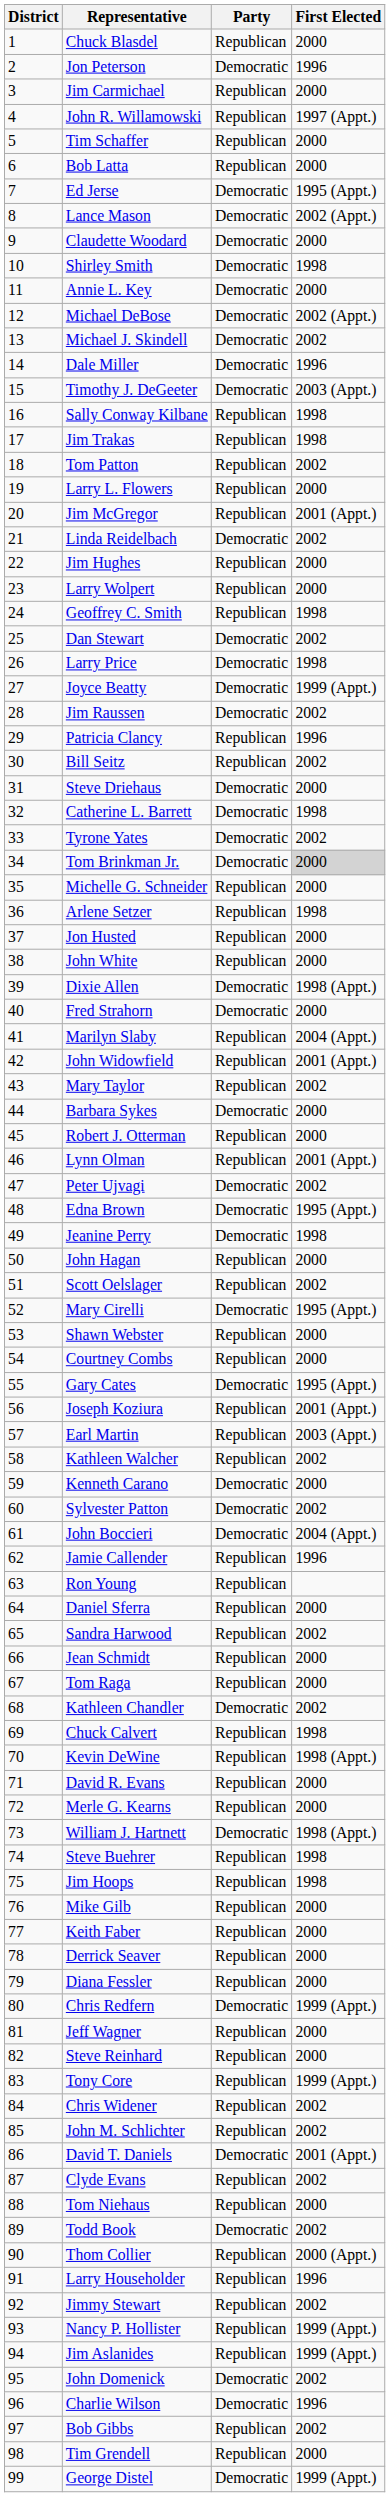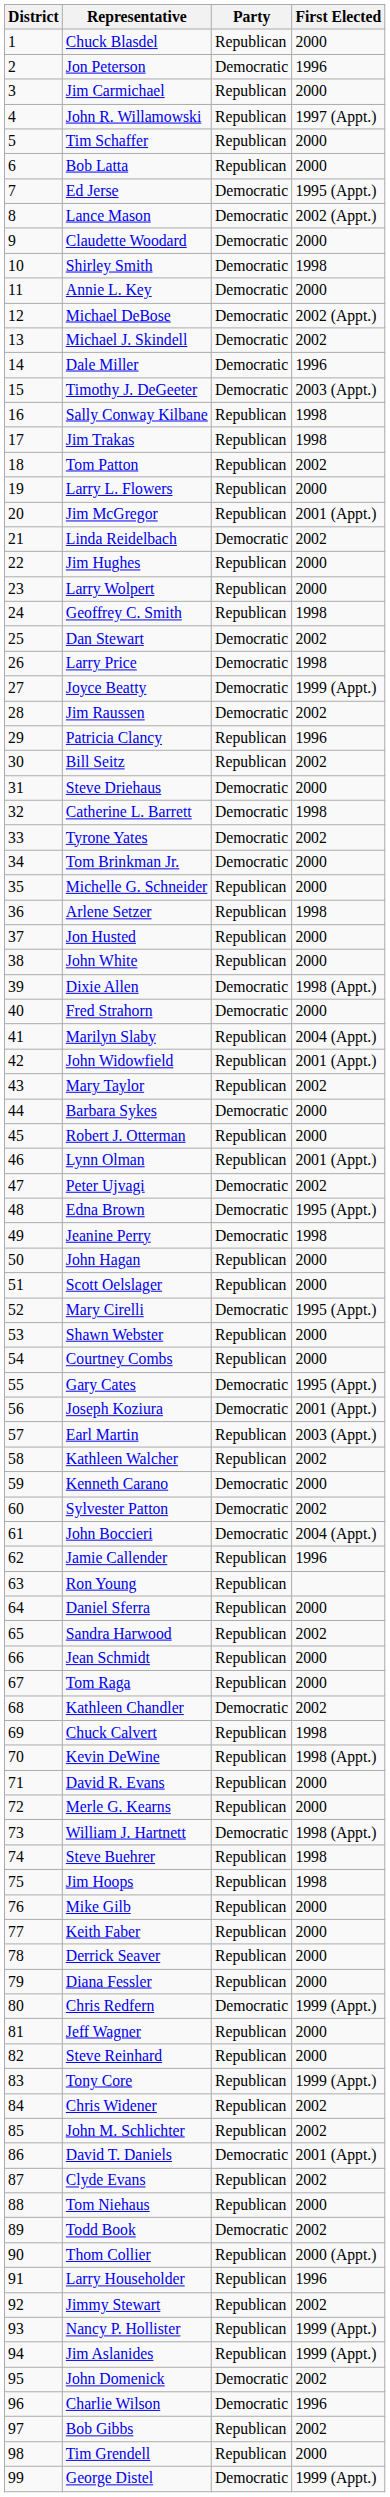Tom Brinkman Jr. | First Elected: lightgrey background -> no background
Scott Oelslager | First Elected: 2002 -> 2000
Joseph Koziura | Party: Republican -> Democratic
